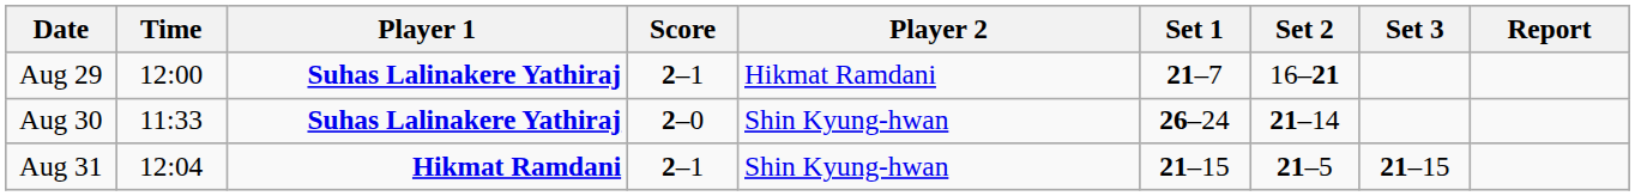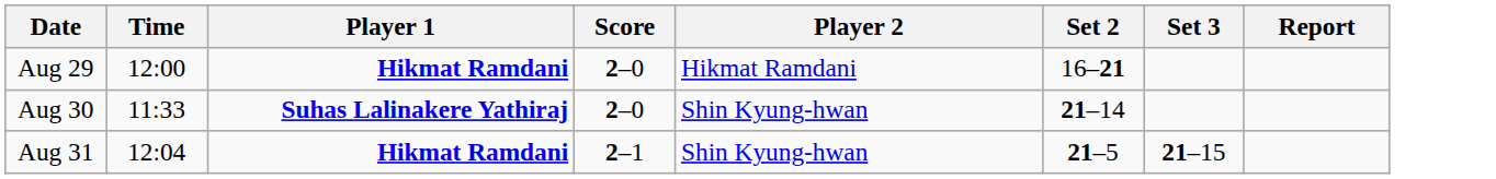- column: Set 1 | 21–7 | 26–24 | 21–15
Aug 29 | Player 1: Suhas Lalinakere Yathiraj -> Hikmat Ramdani
Aug 29 | Score: 2–1 -> 2–0
